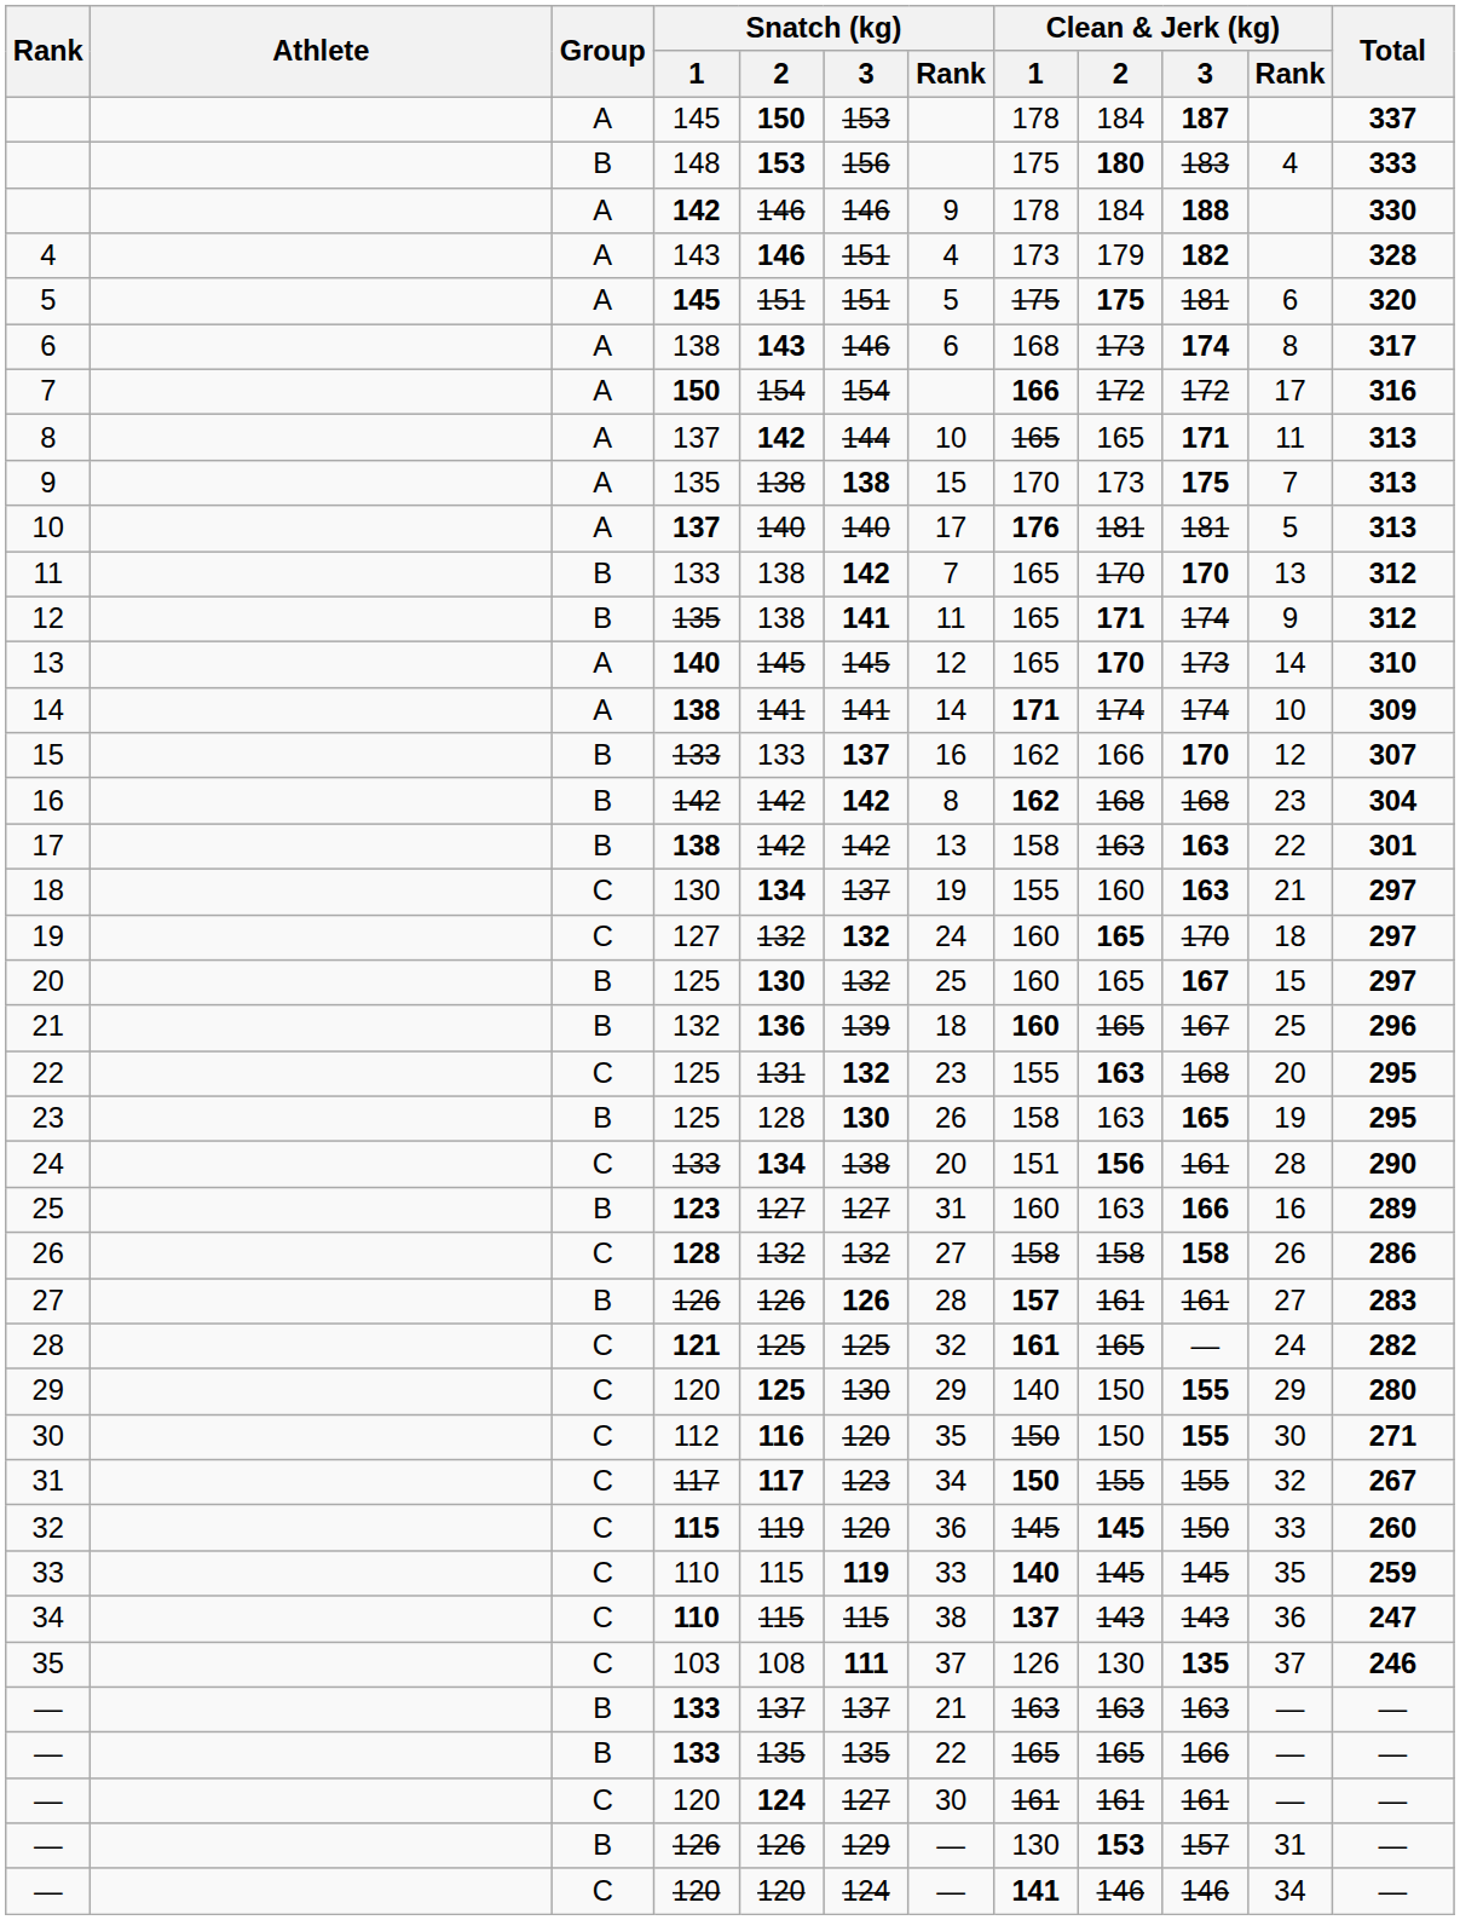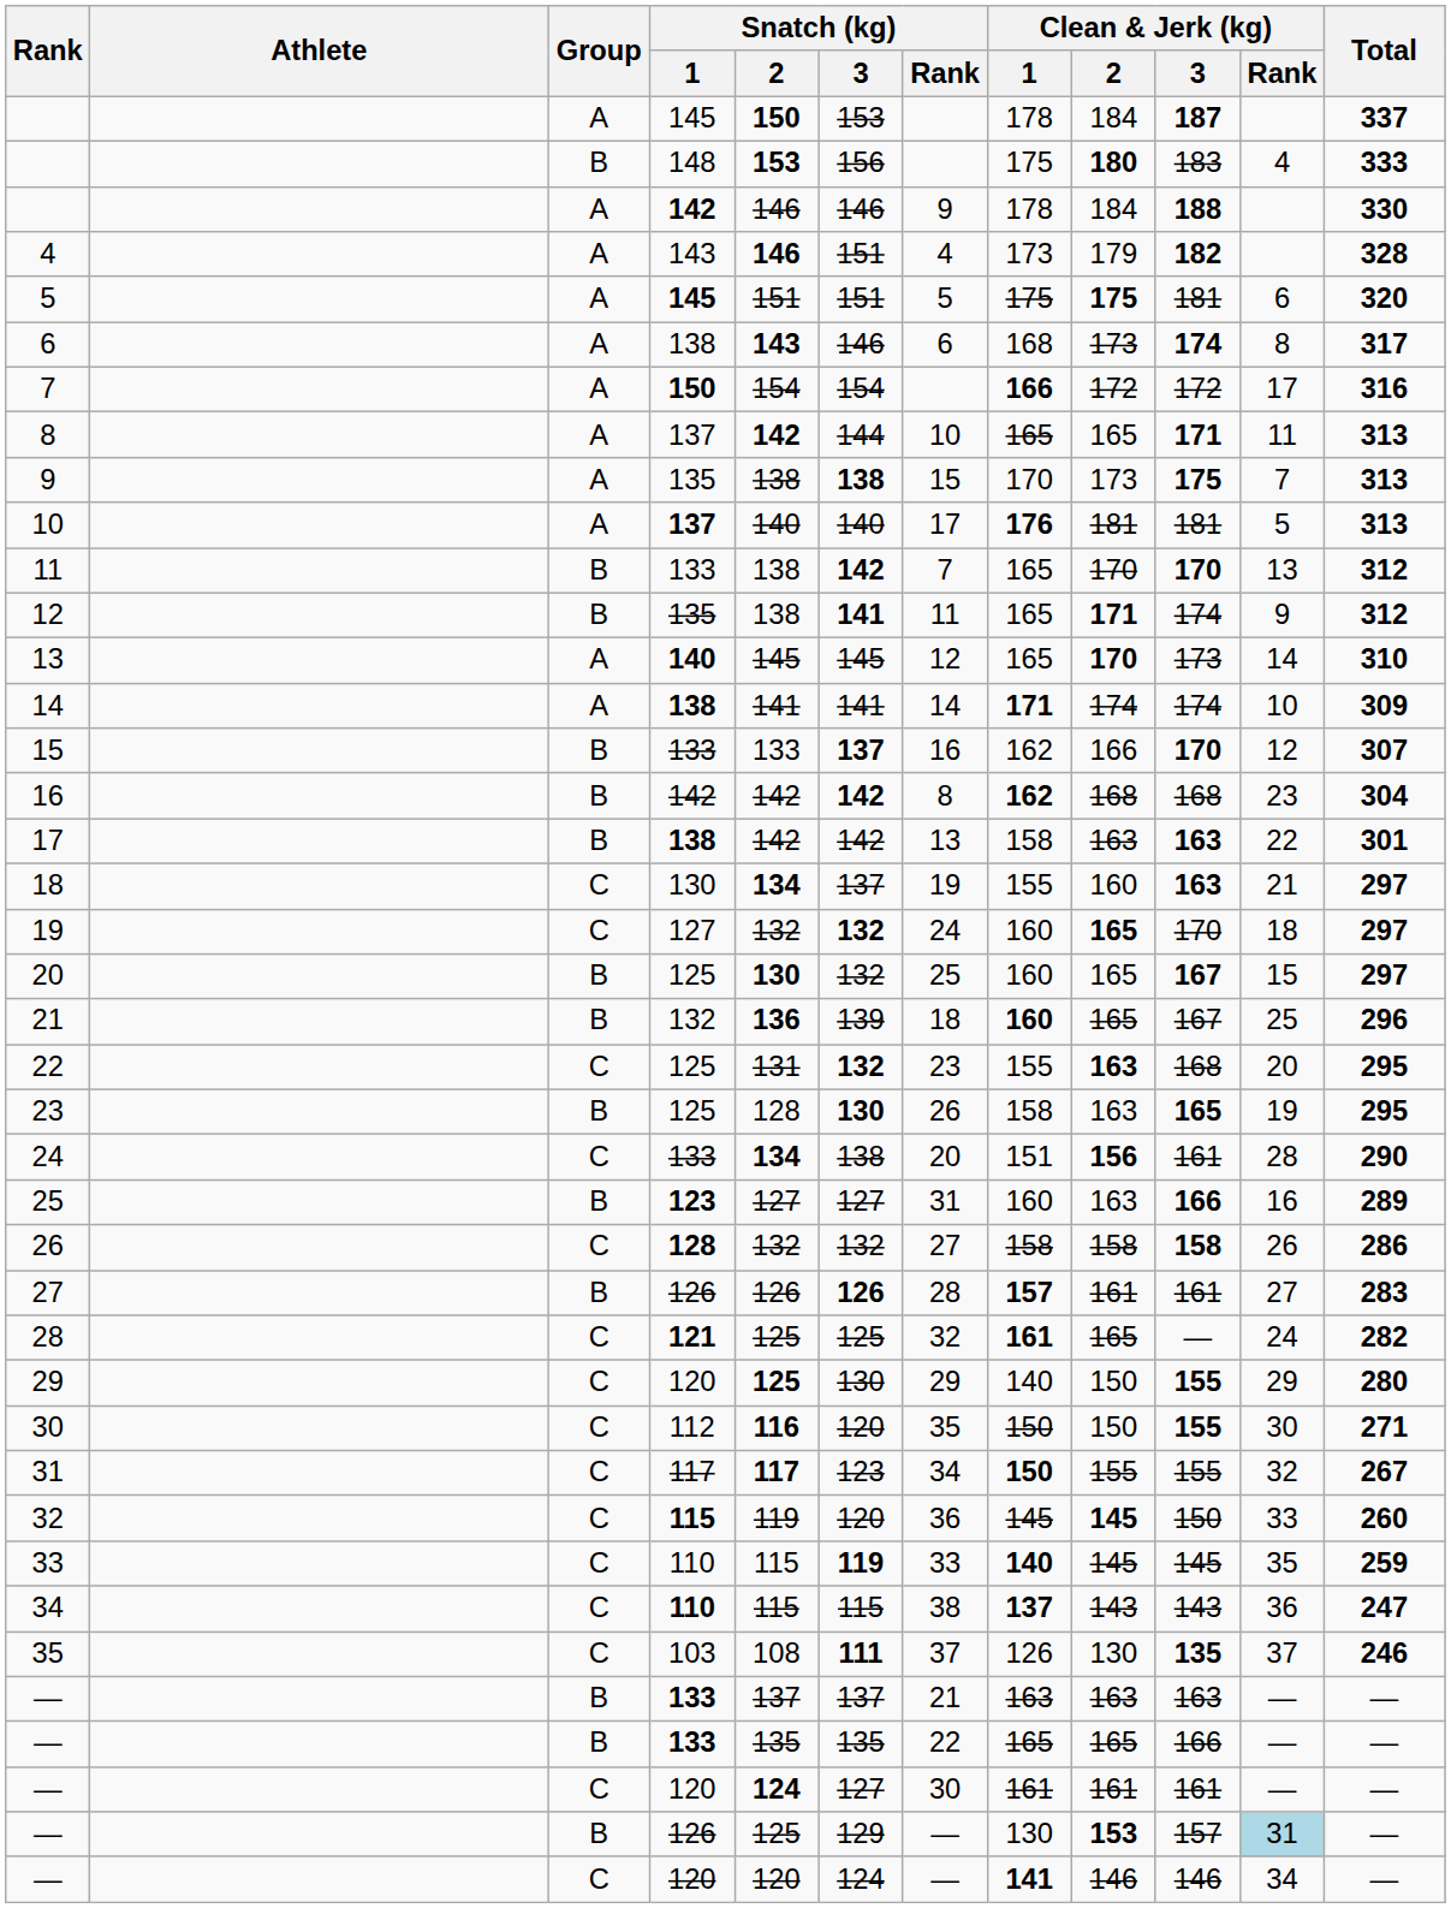— / 126 | Snatch (kg) / 2: 126 -> 125
— / 126 | Clean & Jerk (kg) / Rank: no background -> lightblue background
